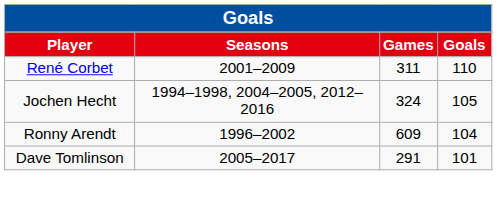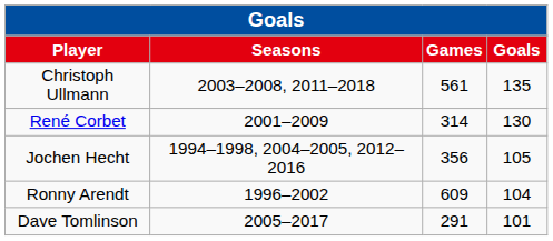+ row: Christoph Ullmann | 2003–2008, 2011–2018 | 561 | 135
René Corbet | column 3: 311 -> 314
René Corbet | column 4: 110 -> 130
Jochen Hecht | column 3: 324 -> 356
